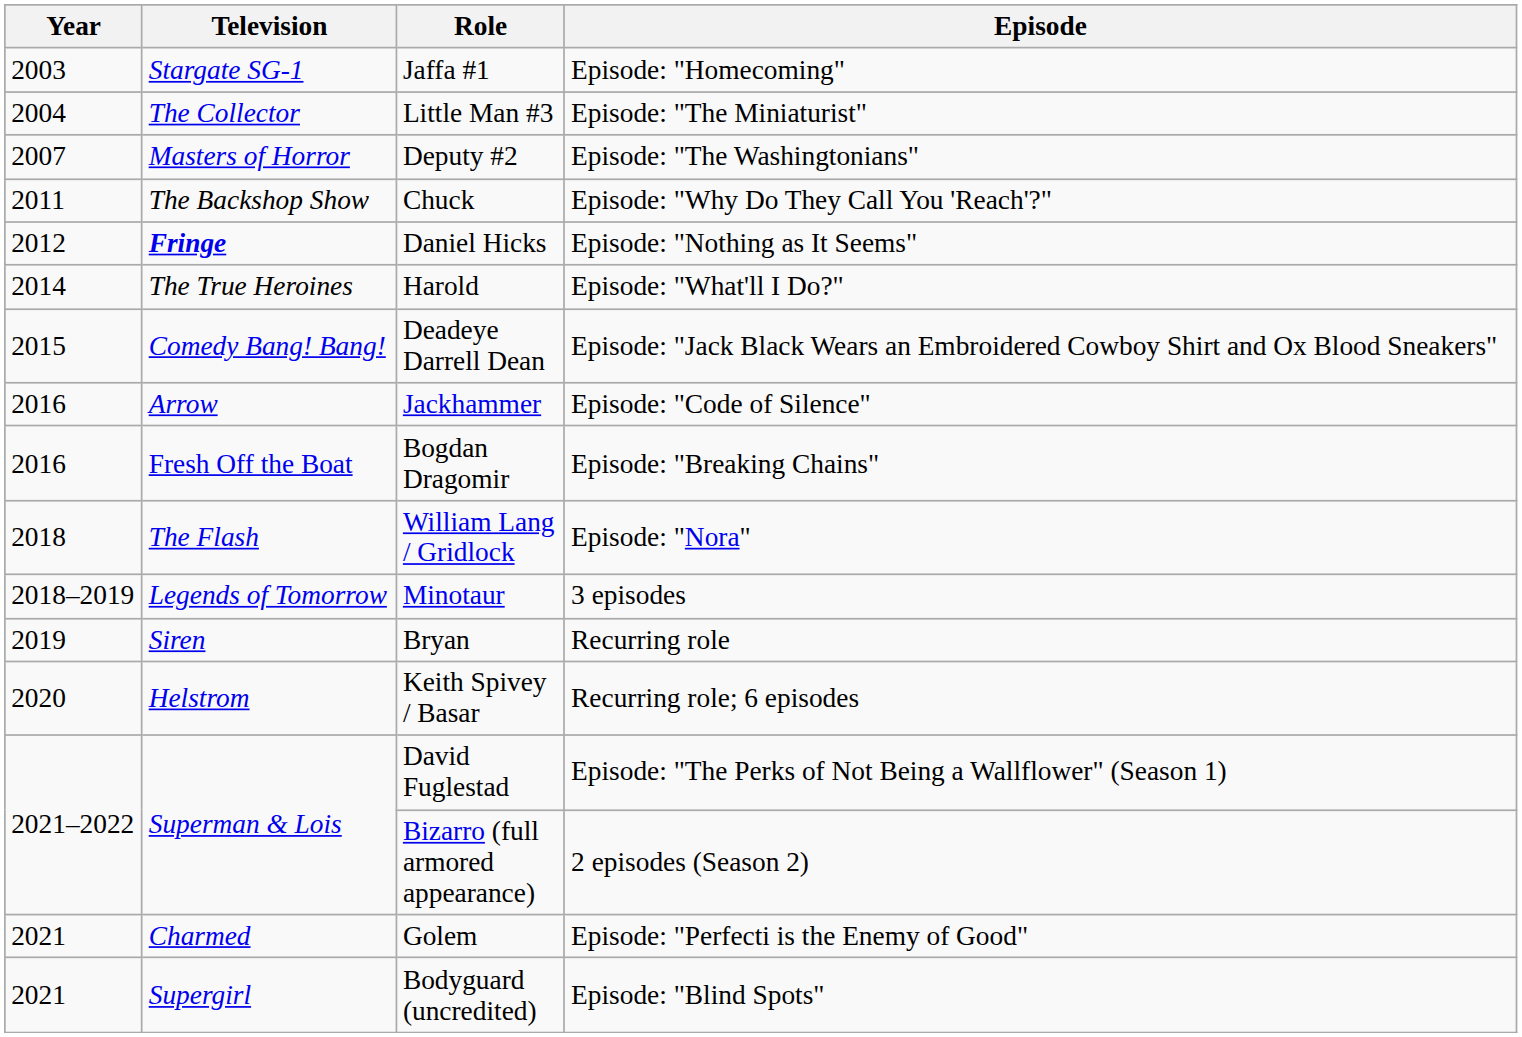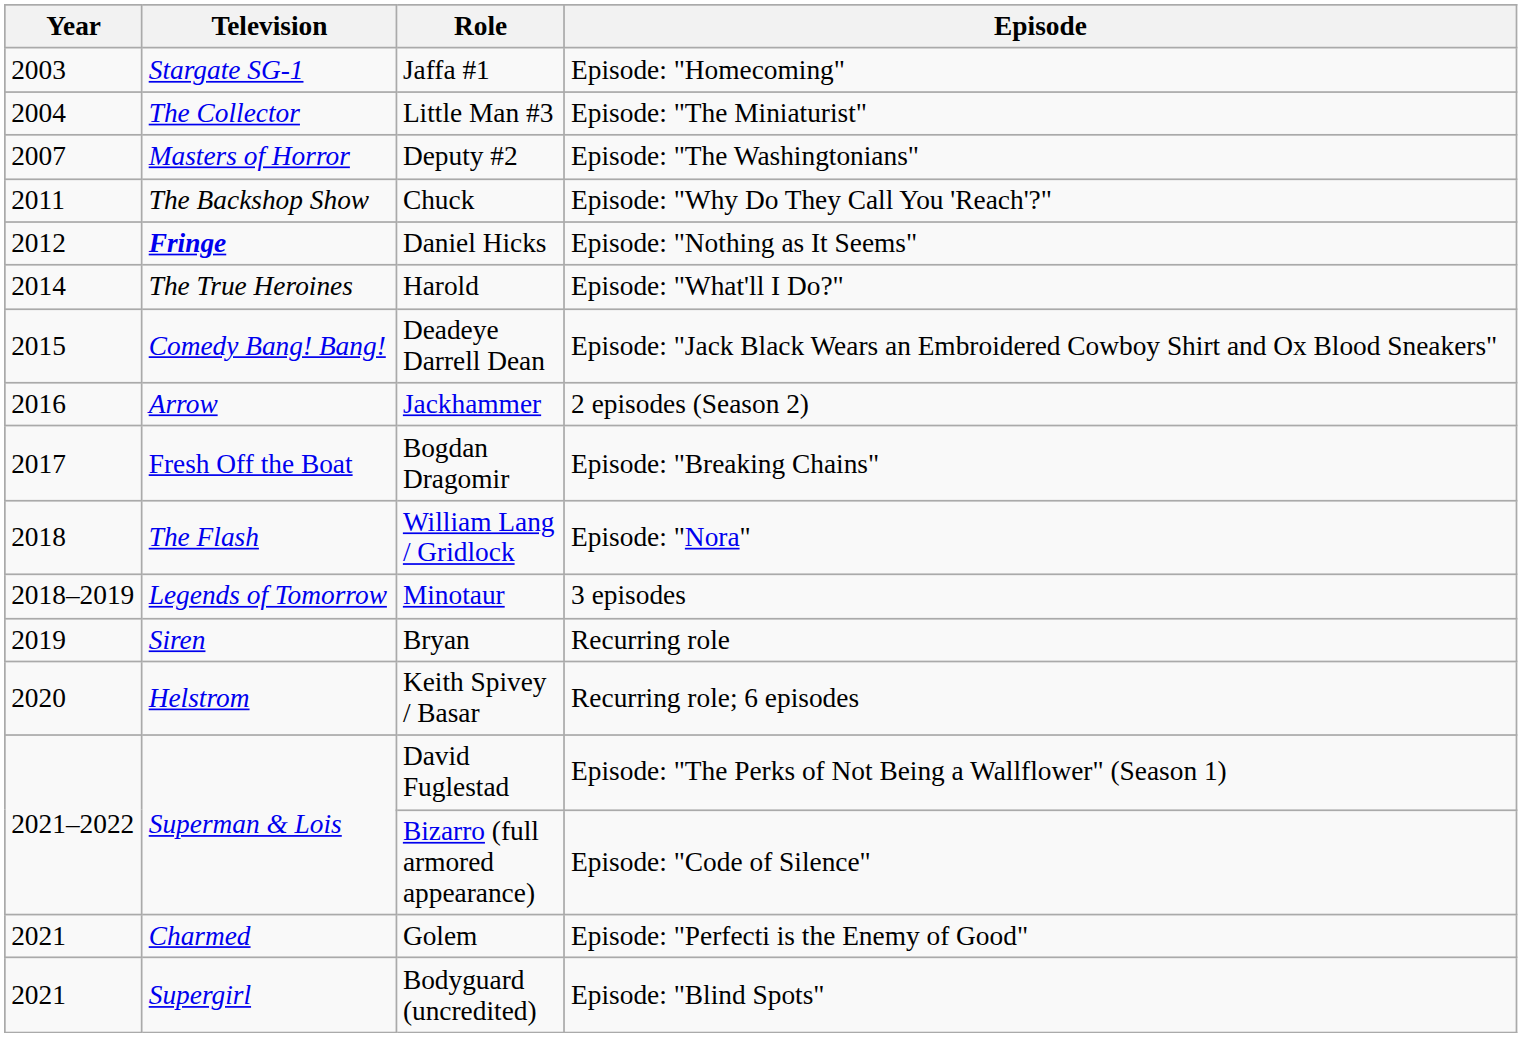Jackhammer | Episode: Episode: "Code of Silence" -> 2 episodes (Season 2)
Bogdan Dragomir | Year: 2016 -> 2017
Bizarro (full armored appearance) | Episode: 2 episodes (Season 2) -> Episode: "Code of Silence"
